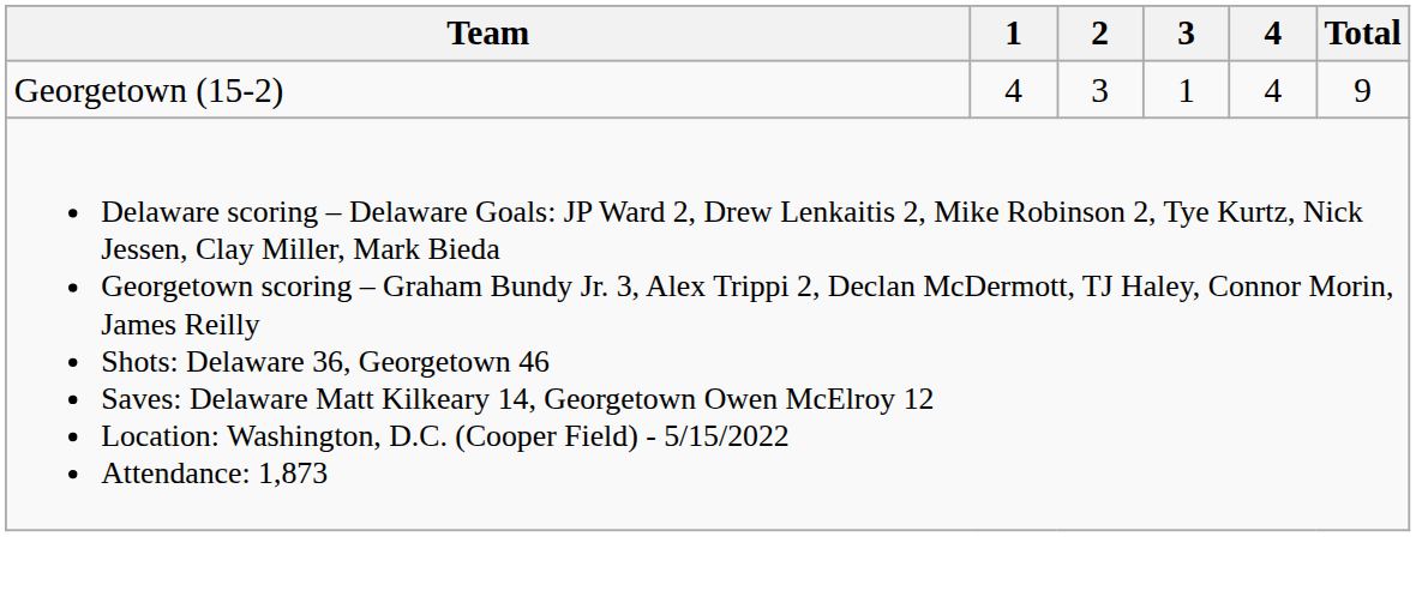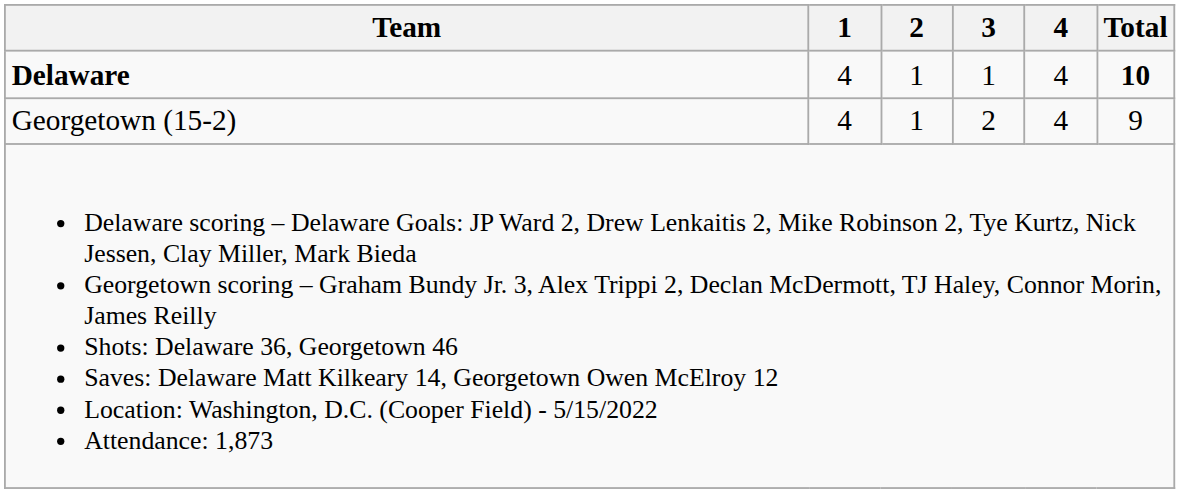+ row: Delaware | 4 | 1 | 1 | 4 | 10
Georgetown (15-2) | 2: 3 -> 1
Georgetown (15-2) | 3: 1 -> 2
